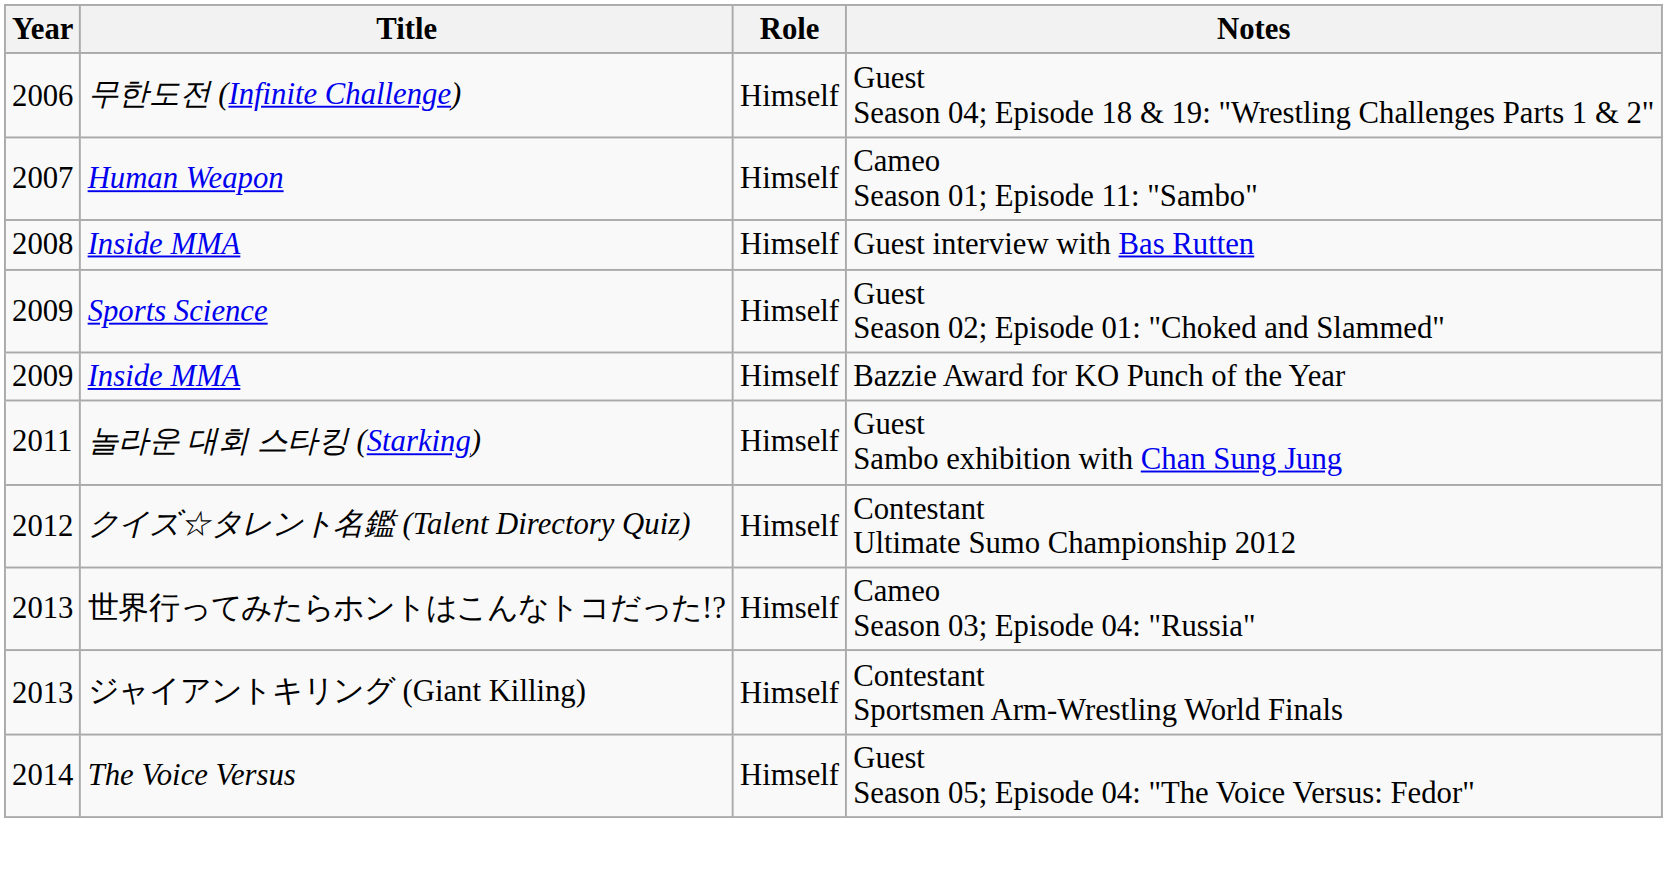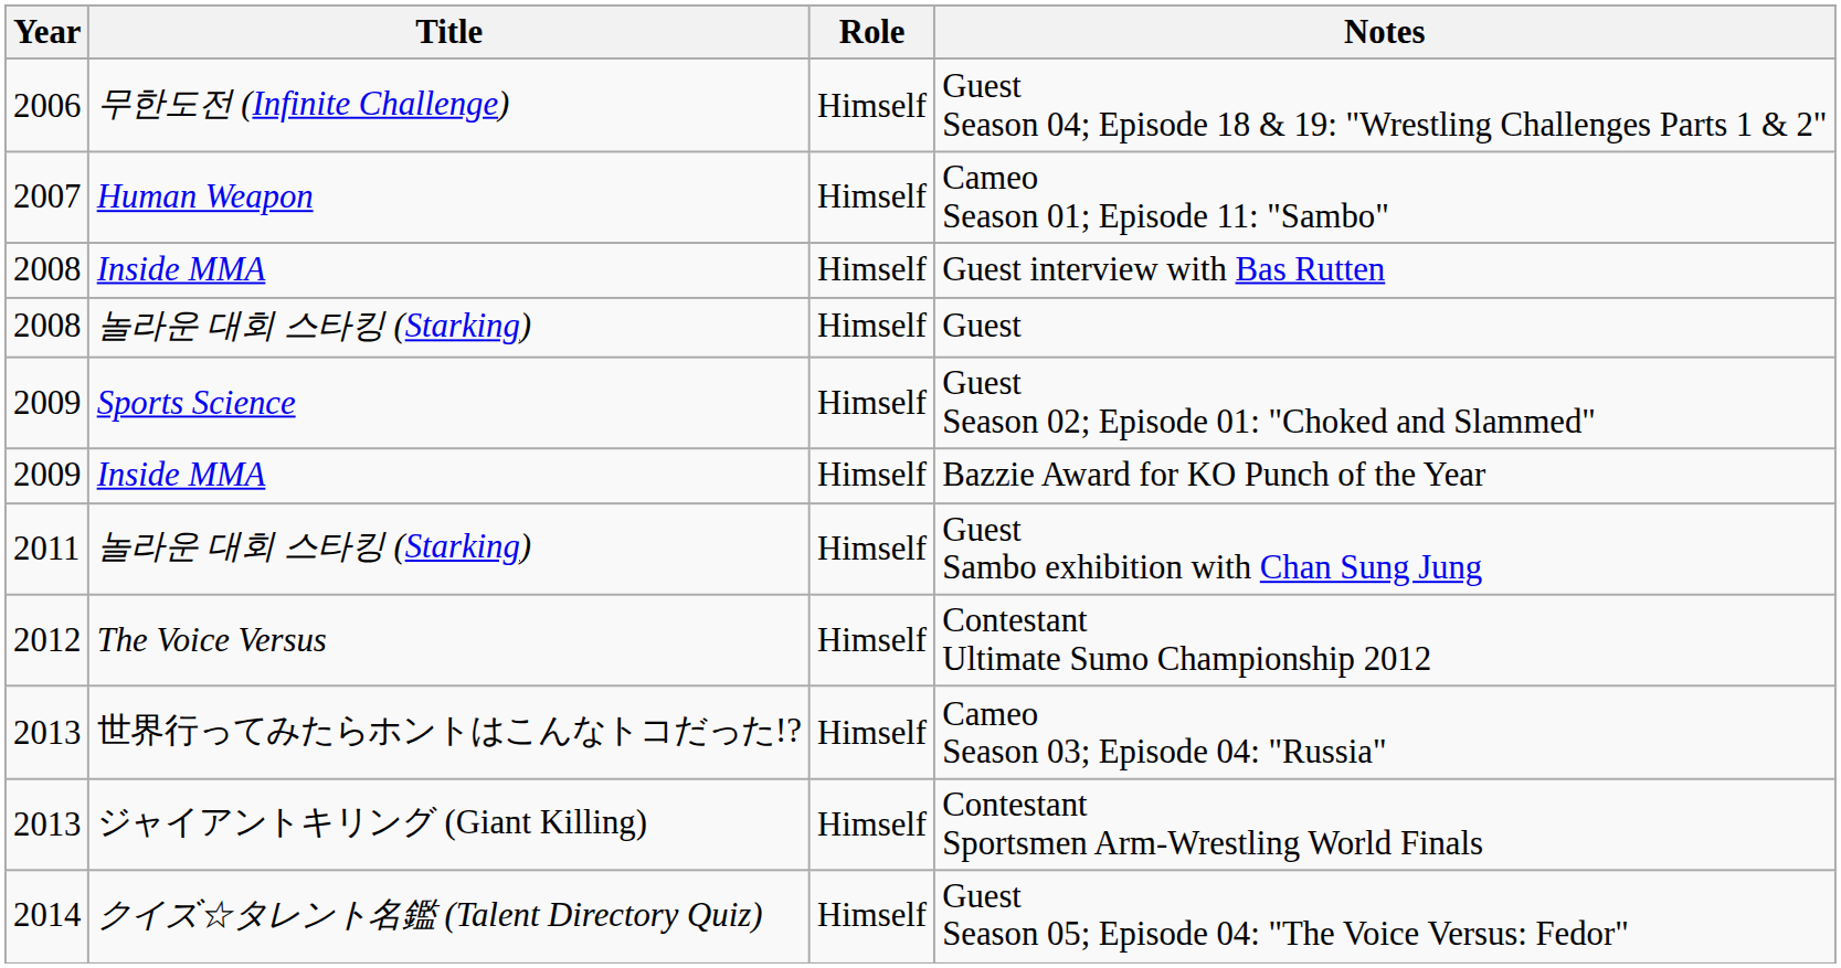+ row: 2008 | 놀라운 대회 스타킹 (Starking) | Himself | Guest
Contestant Ultimate Sumo Championship 2012 | Title: クイズ☆タレント名鑑 (Talent Directory Quiz) -> The Voice Versus
Guest Season 05; Episode 04: "The Voice Versus: Fedor" | Title: The Voice Versus -> クイズ☆タレント名鑑 (Talent Directory Quiz)
